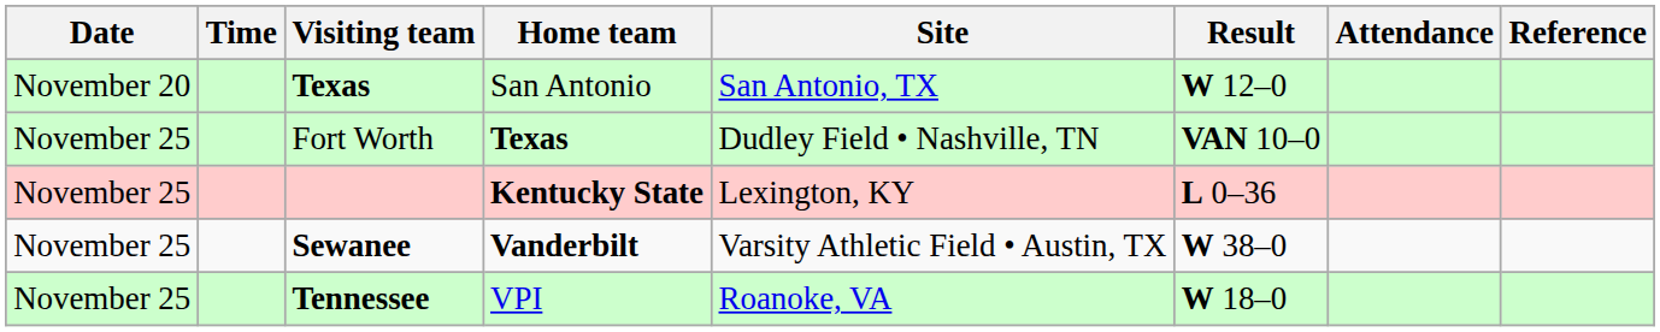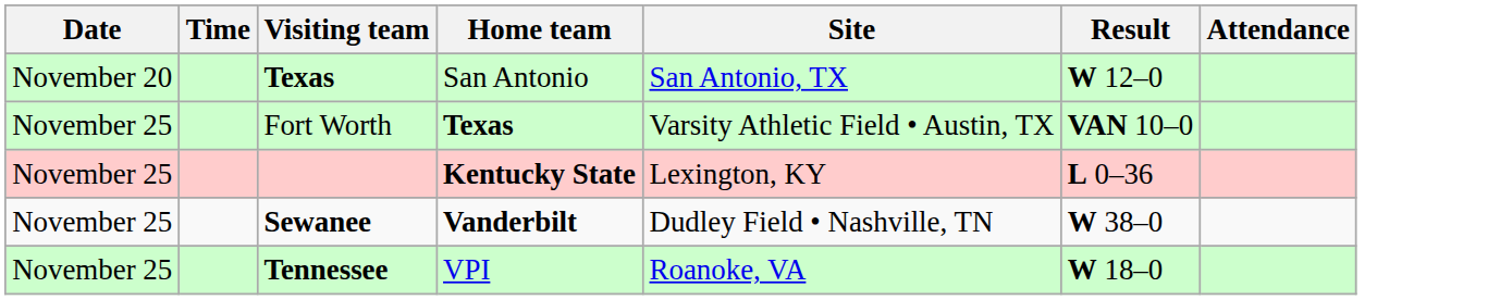- column: Reference
Fort Worth | Site: Dudley Field • Nashville, TN -> Varsity Athletic Field • Austin, TX
Sewanee | Site: Varsity Athletic Field • Austin, TX -> Dudley Field • Nashville, TN
